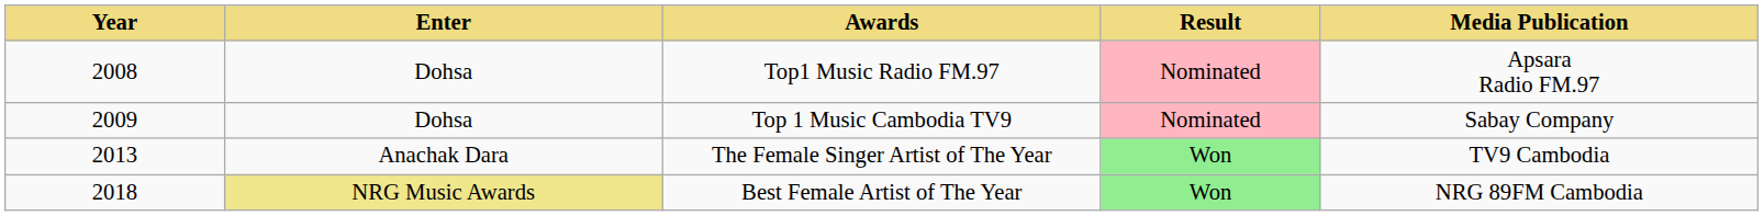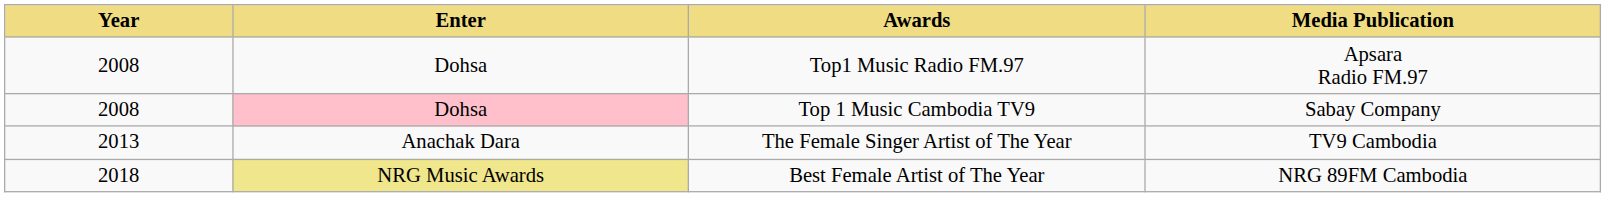- column: Result | Nominated | Nominated | Won | Won
Top 1 Music Cambodia TV9 | Year: 2009 -> 2008
Top 1 Music Cambodia TV9 | Enter: no background -> pink background
